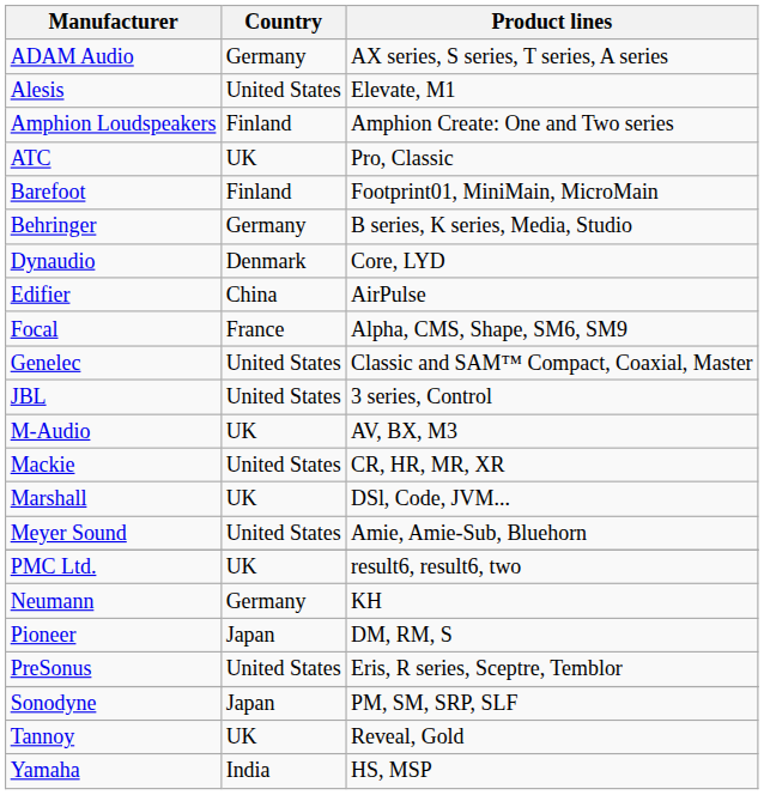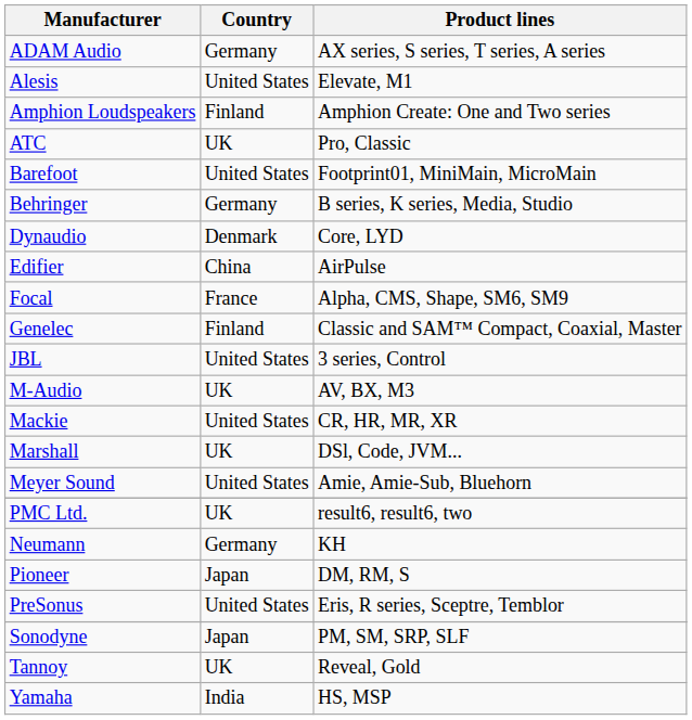Barefoot | Country: Finland -> United States
Genelec | Country: United States -> Finland
